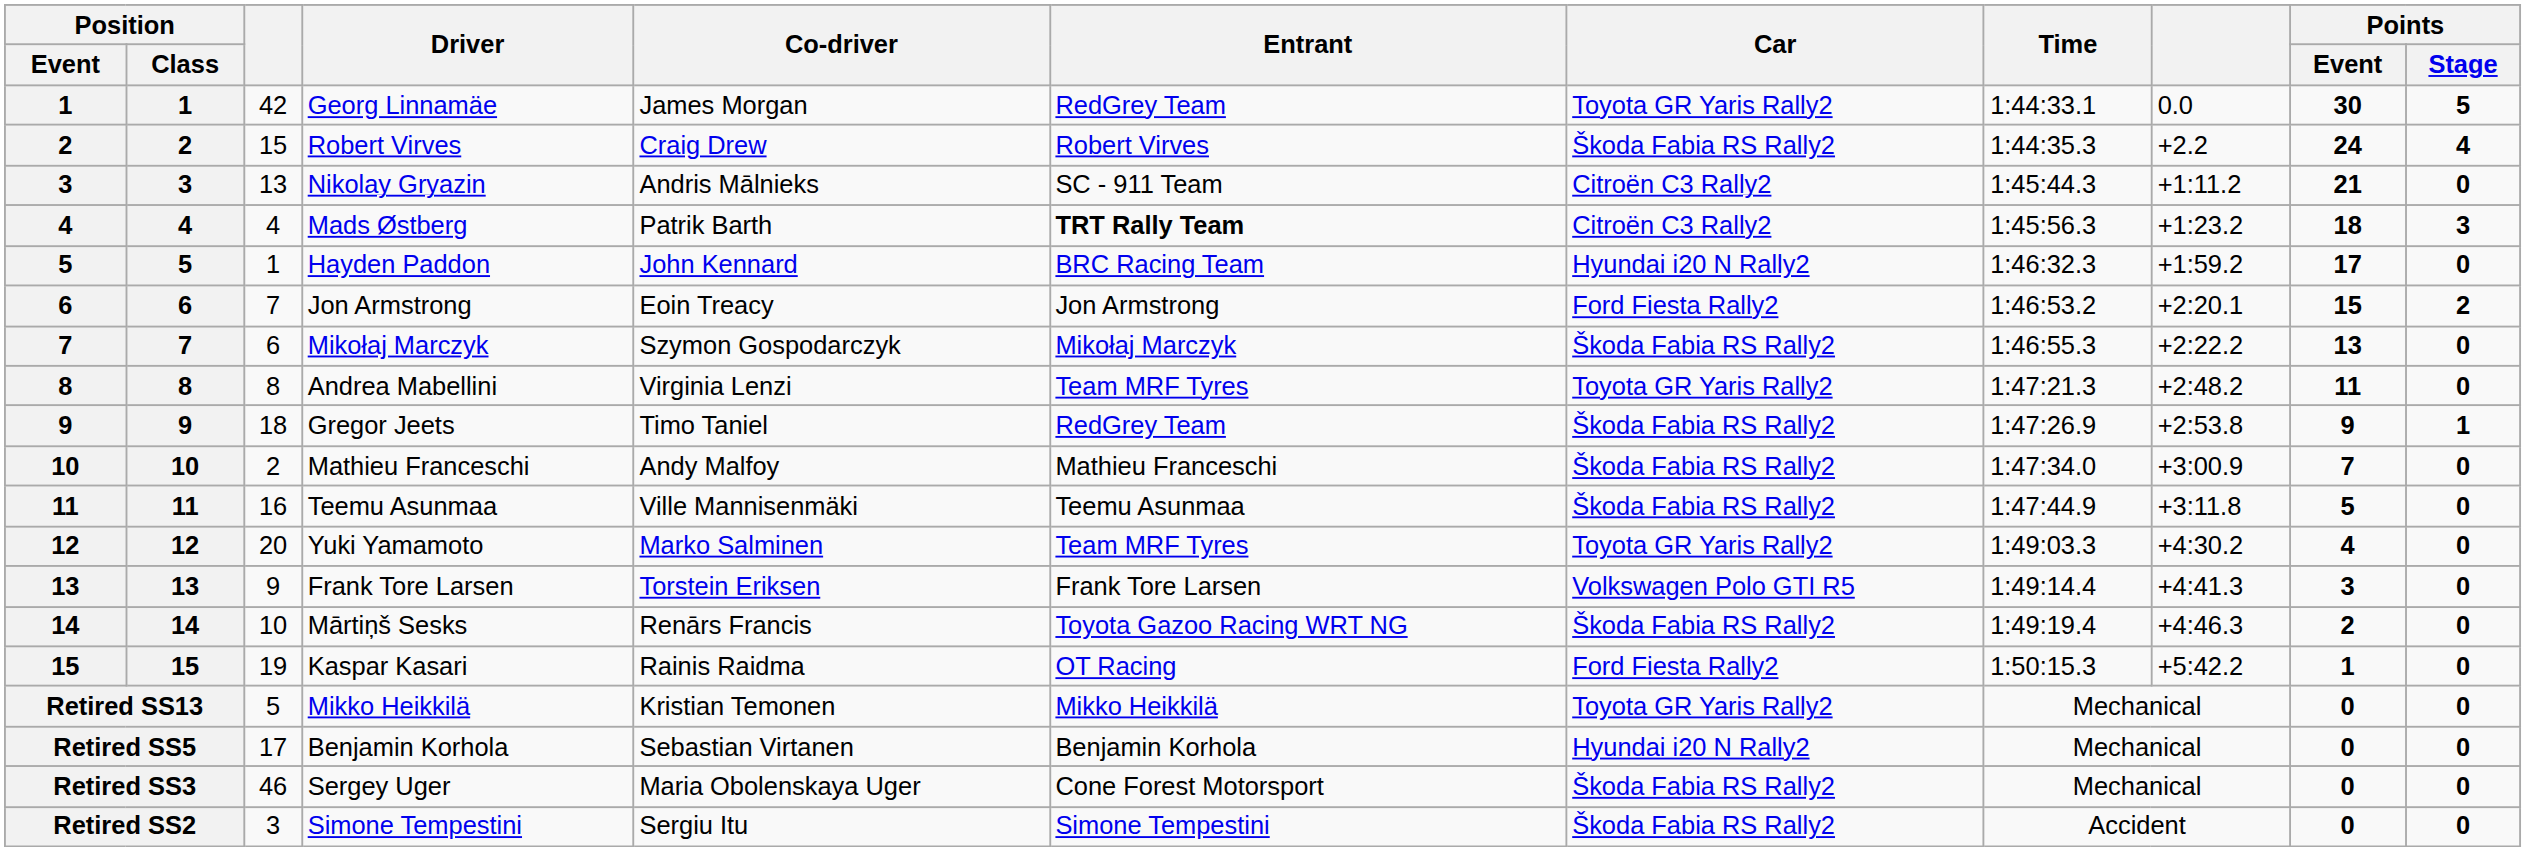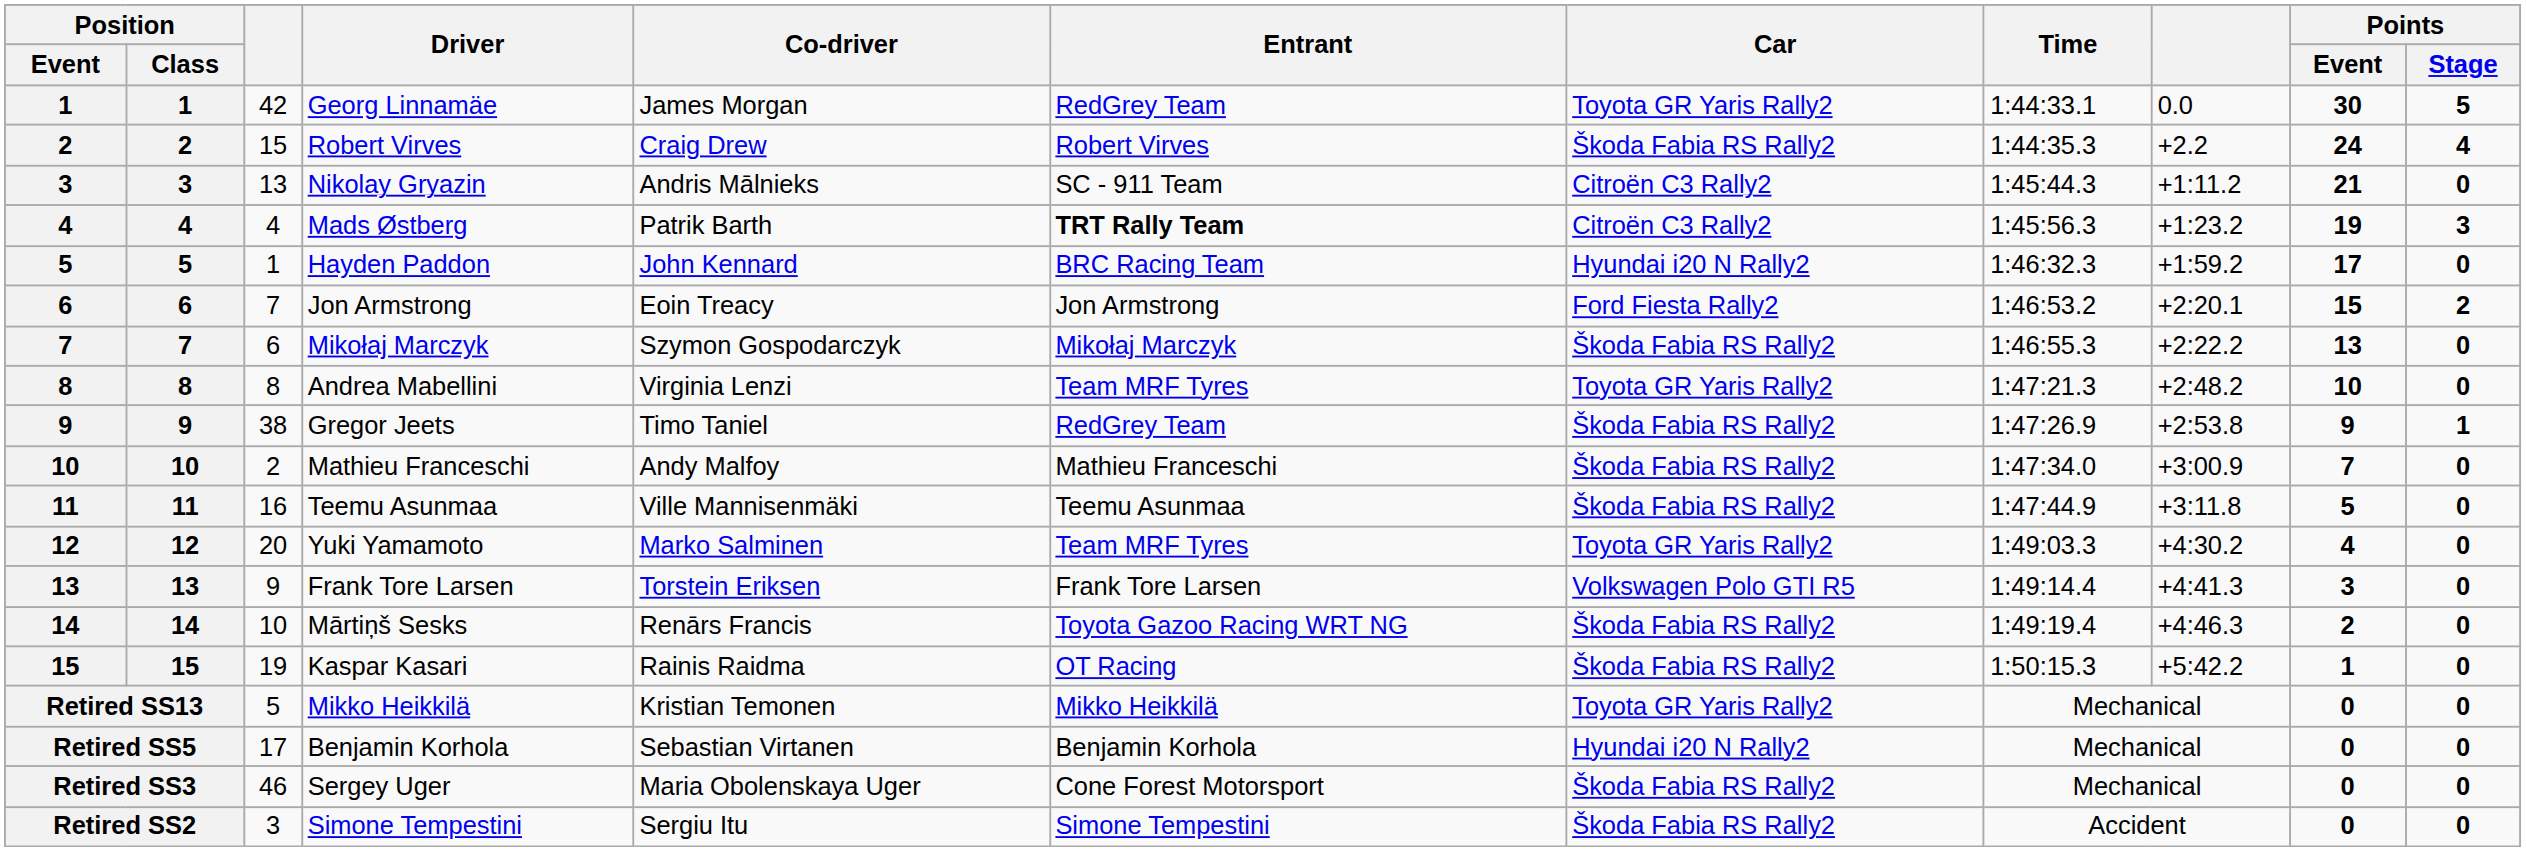Mads Østberg | Points / Event: 18 -> 19
Andrea Mabellini | Points / Event: 11 -> 10
Gregor Jeets | column 3: 18 -> 38
Kaspar Kasari | Car: Ford Fiesta Rally2 -> Škoda Fabia RS Rally2
